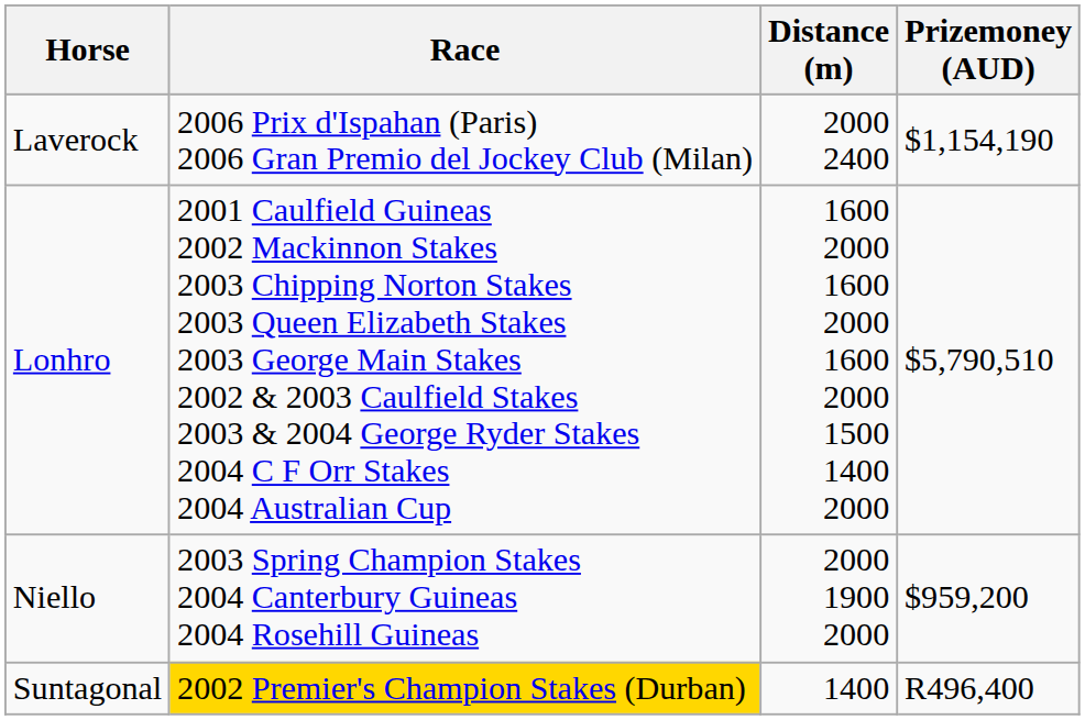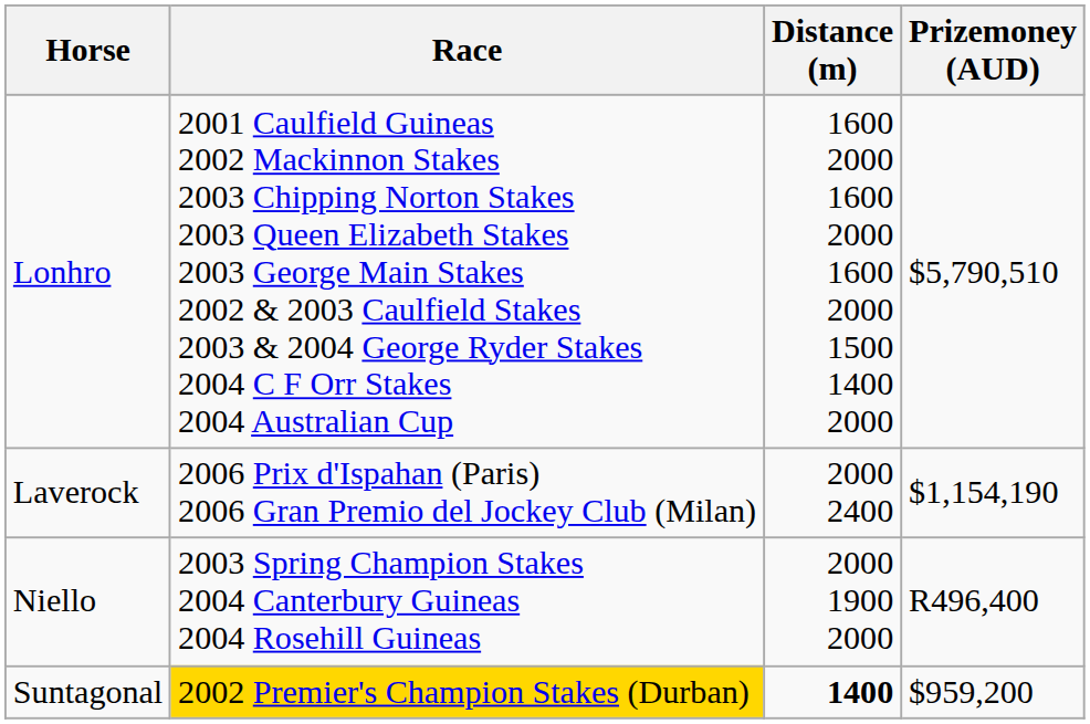rows swapped: Lonhro <-> Laverock
Niello | Prizemoney (AUD): $959,200 -> R496,400
Suntagonal | Distance (m): normal -> bold
Suntagonal | Prizemoney (AUD): R496,400 -> $959,200
